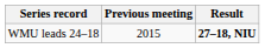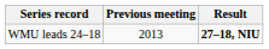WMU leads 24–18 | Previous meeting: 2015 -> 2013
